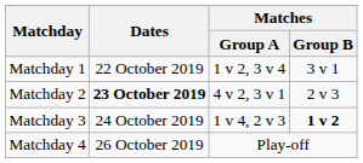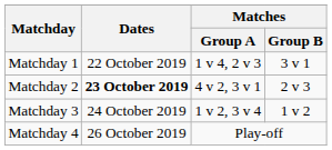Matchday 1 | Matches / Group A: 1 v 2, 3 v 4 -> 1 v 4, 2 v 3
Matchday 3 | Matches / Group A: 1 v 4, 2 v 3 -> 1 v 2, 3 v 4
Matchday 3 | Matches / Group B: bold -> normal
